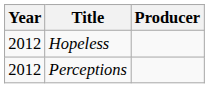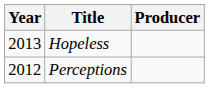Hopeless | Year: 2012 -> 2013
